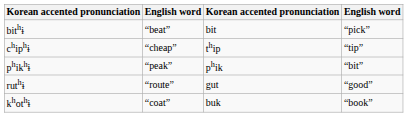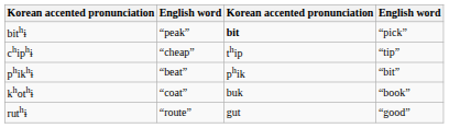bithɨ | column 2: “beat” -> “peak”
bithɨ | column 3: normal -> bold
phikhɨ | column 2: “peak” -> “beat”
rows swapped: ruthɨ <-> khothɨ
